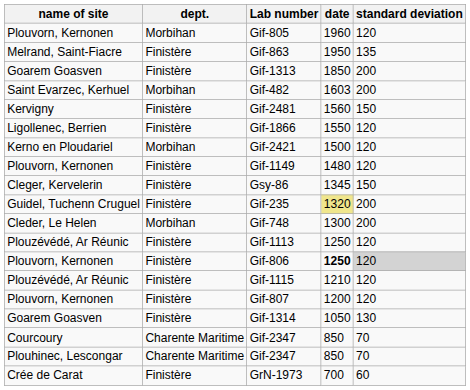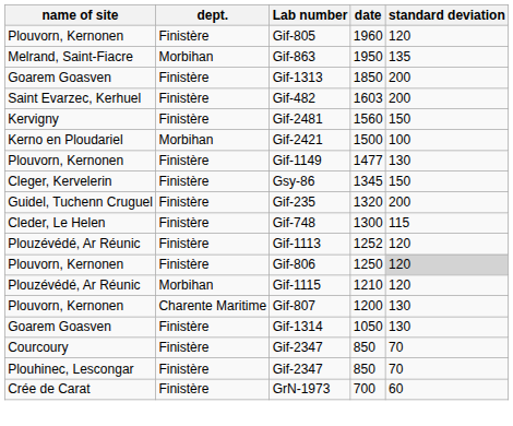Gif-805 | dept.: Morbihan -> Finistère
Gif-863 | dept.: Finistère -> Morbihan
Gif-482 | dept.: Morbihan -> Finistère
- row: Ligollenec, Berrien | Finistère | Gif-1866 | 1550 | 120
Gif-2421 | standard deviation: 120 -> 100
Gif-1149 | date: 1480 -> 1477
Gif-1149 | standard deviation: 120 -> 130
Gif-235 | date: khaki background -> no background
Gif-748 | dept.: Morbihan -> Finistère
Gif-748 | standard deviation: 200 -> 115
Gif-1113 | date: 1250 -> 1252
Gif-806 | date: bold -> normal
Gif-1115 | dept.: Finistère -> Morbihan
Gif-807 | dept.: Finistère -> Charente Maritime
Gif-807 | standard deviation: 120 -> 130
Courcoury / Gif-2347 | dept.: Charente Maritime -> Finistère
Plouhinec, Lescongar / Gif-2347 | dept.: Charente Maritime -> Finistère
